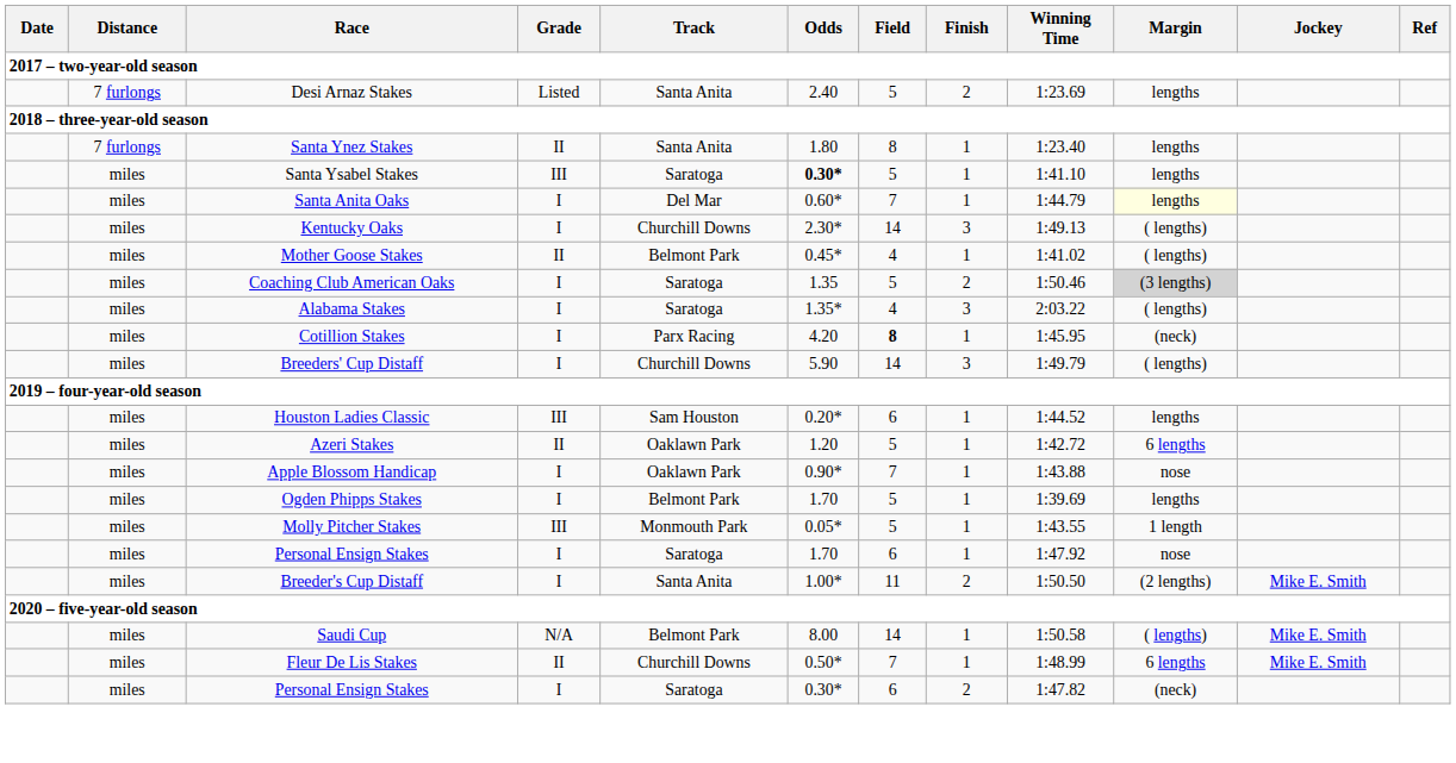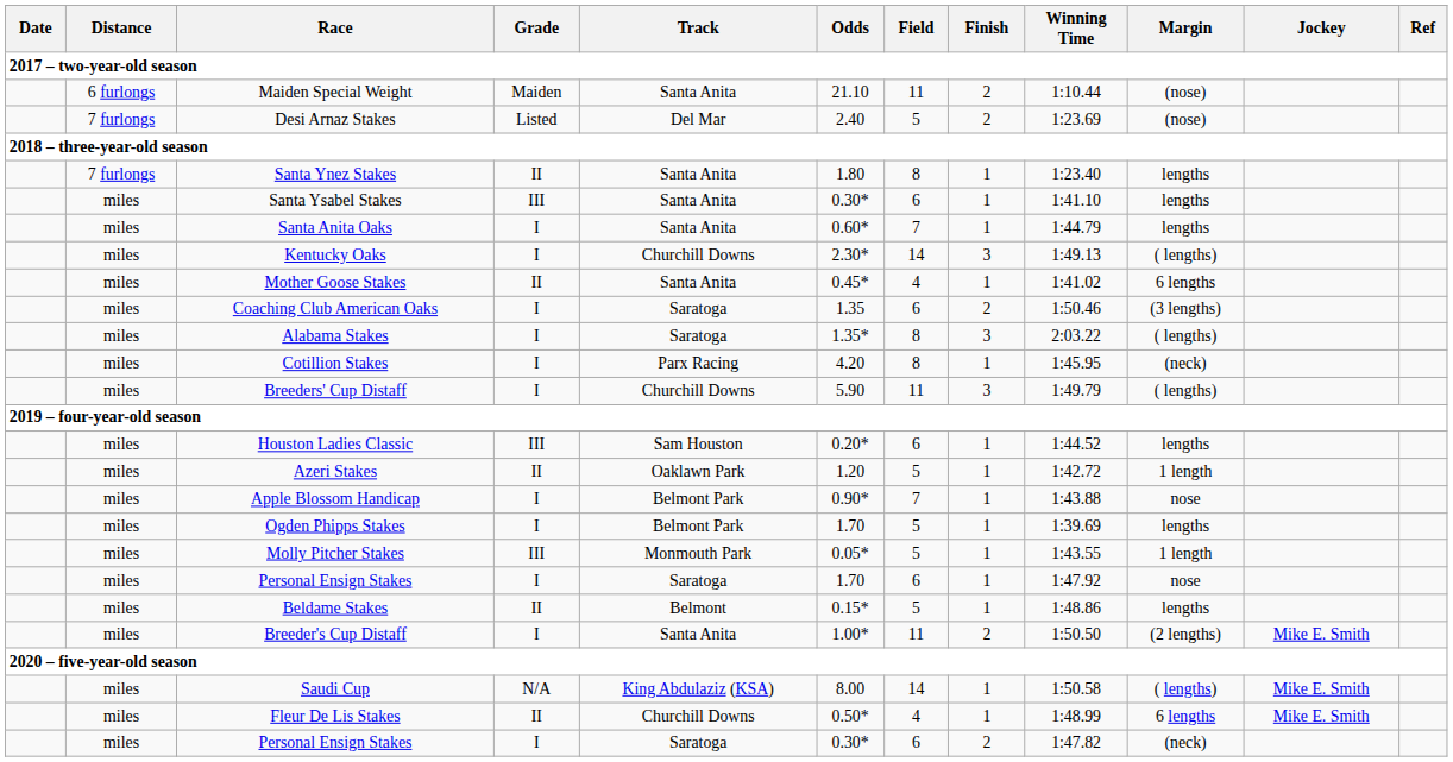+ row: 6 furlongs | Maiden Special Weight | Maiden | Santa Anita | 21.10 | 11 | 2 | 1:10.44 | (nose)
Desi Arnaz Stakes | Track: Santa Anita -> Del Mar
Desi Arnaz Stakes | Margin: lengths -> (nose)
Santa Ysabel Stakes | Track: Saratoga -> Santa Anita
Santa Ysabel Stakes | Odds: bold -> normal
Santa Ysabel Stakes | Field: 5 -> 6
Santa Anita Oaks | Track: Del Mar -> Santa Anita
Santa Anita Oaks | Margin: lightyellow background -> no background
Mother Goose Stakes | Track: Belmont Park -> Santa Anita
Mother Goose Stakes | Margin: ( lengths) -> 6 lengths
Coaching Club American Oaks | Field: 5 -> 6
Coaching Club American Oaks | Margin: lightgrey background -> no background
Alabama Stakes | Field: 4 -> 8
Cotillion Stakes | Field: bold -> normal
Breeders' Cup Distaff | Field: 14 -> 11
Azeri Stakes | Margin: 6 lengths -> 1 length
Apple Blossom Handicap | Track: Oaklawn Park -> Belmont Park
+ row: miles | Beldame Stakes | II | Belmont | 0.15* | 5 | 1 | 1:48.86 | lengths
Saudi Cup | Track: Belmont Park -> King Abdulaziz (KSA)
Fleur De Lis Stakes | Field: 7 -> 4
